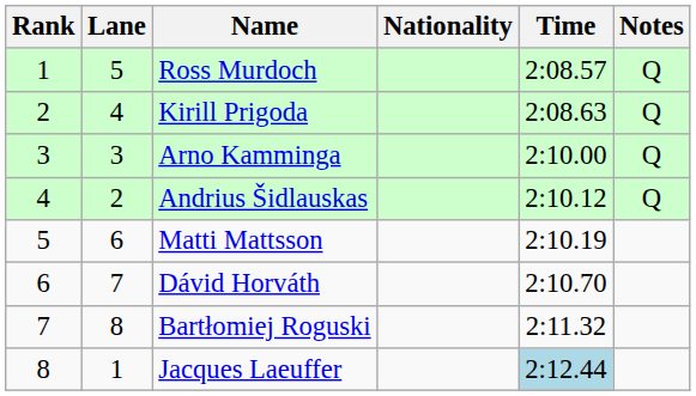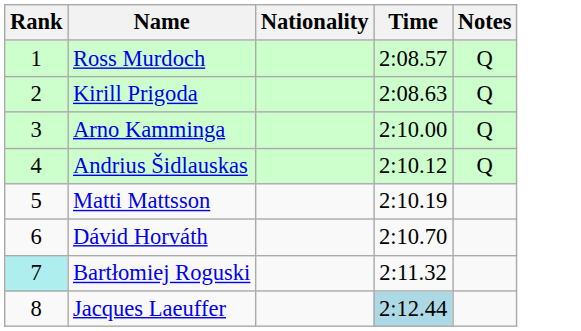- column: Lane | 5 | 4 | 3 | 2 | 6 | 7 | 8 | 1
Bartłomiej Roguski | Rank: no background -> paleturquoise background
